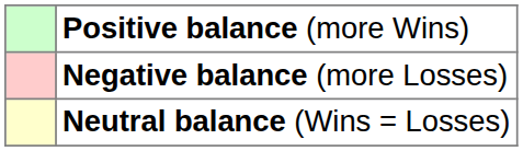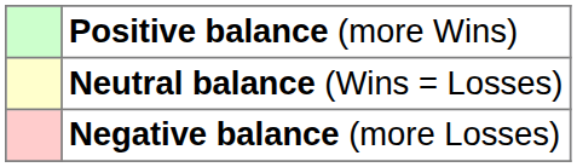rows swapped: Neutral balance (Wins = Losses) <-> Negative balance (more Losses)
